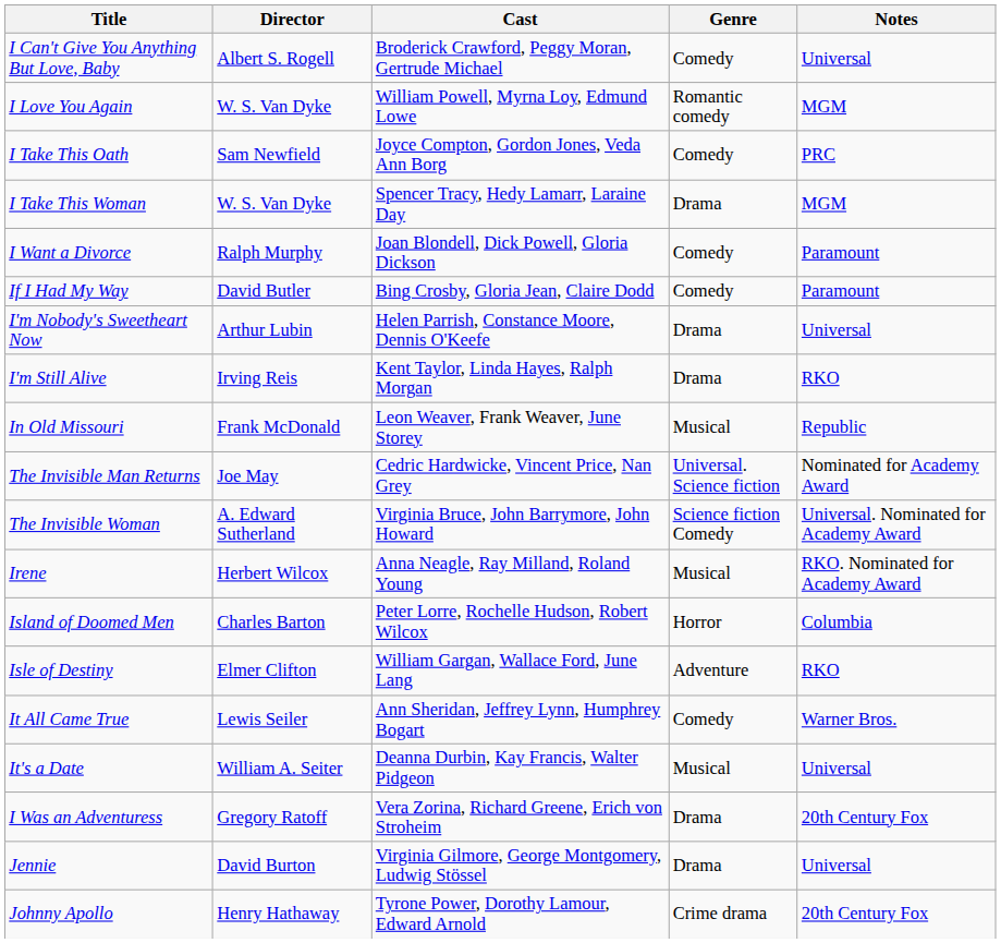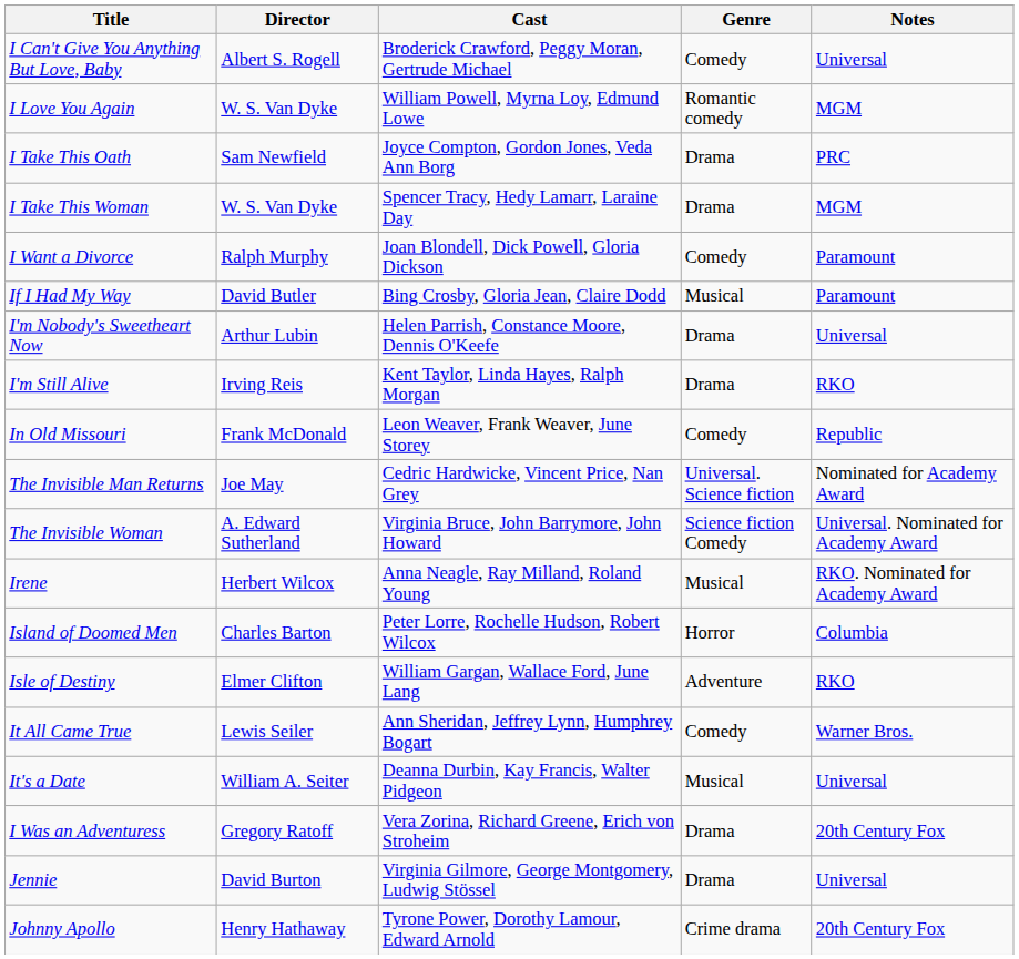I Take This Oath | Genre: Comedy -> Drama
If I Had My Way | Genre: Comedy -> Musical
In Old Missouri | Genre: Musical -> Comedy
